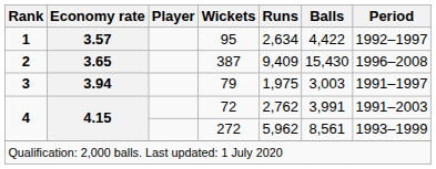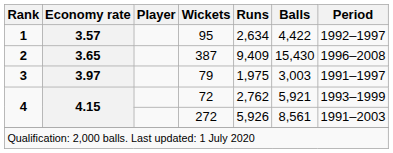79 | Economy rate: 3.94 -> 3.97
72 | Balls: 3,991 -> 5,921
72 | Period: 1991–2003 -> 1993–1999
272 | Runs: 5,962 -> 5,926
272 | Period: 1993–1999 -> 1991–2003
